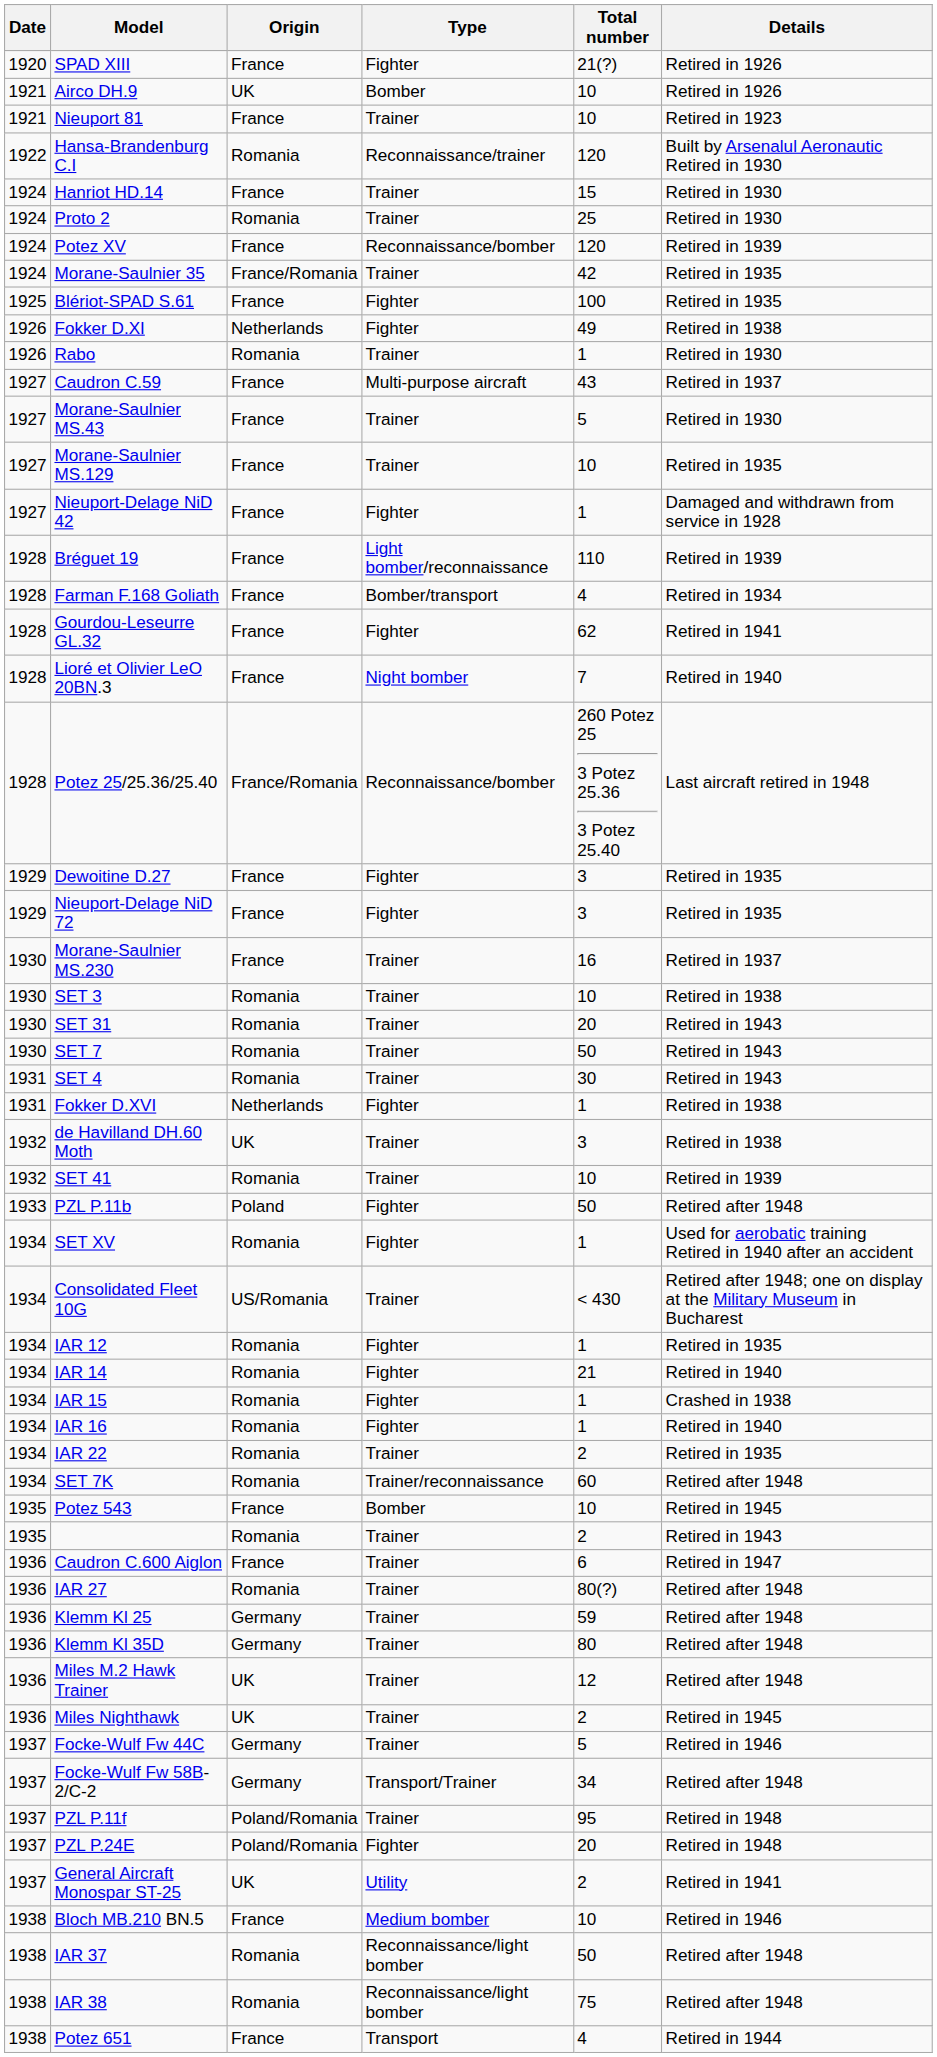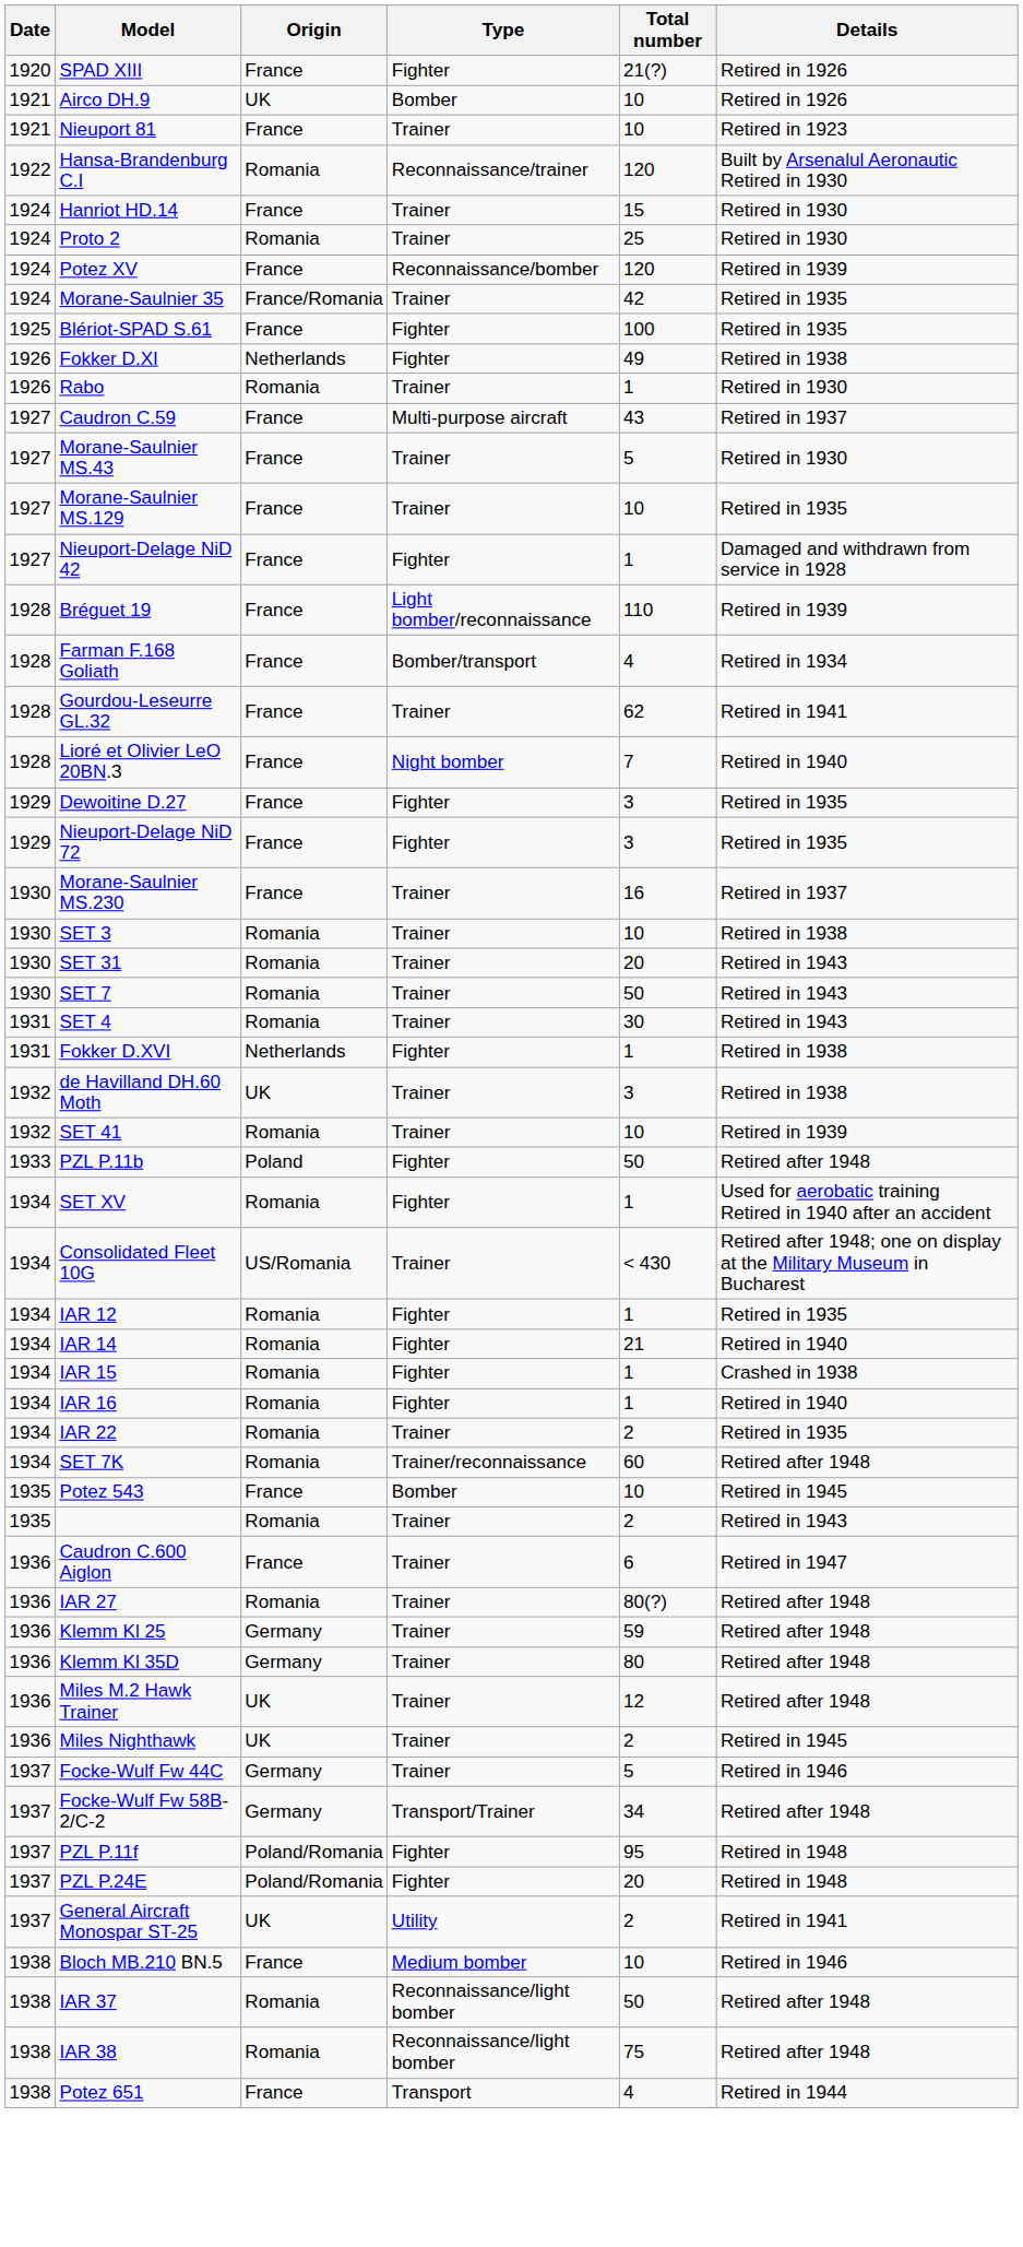Gourdou-Leseurre GL.32 | Type: Fighter -> Trainer
- row: 1928 | Potez 25/25.36/25.40 | France/Romania | Reconnaissance/bomber | 260 Potez 25 3 Potez 25.36 3 Potez 25.40 | Last aircraft retired in 1948
PZL P.11f | Type: Trainer -> Fighter
